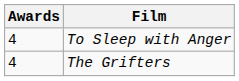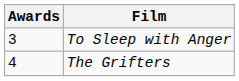To Sleep with Anger | Awards: 4 -> 3
